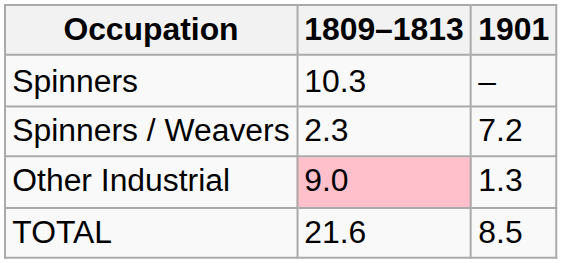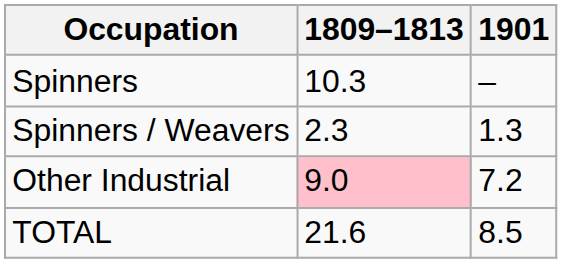Spinners / Weavers | 1901: 7.2 -> 1.3
Other Industrial | 1901: 1.3 -> 7.2
